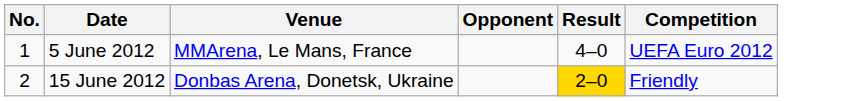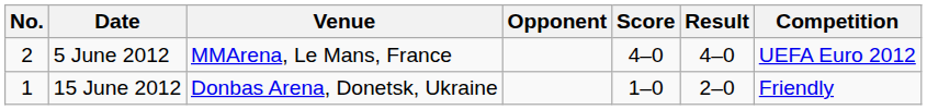+ column: Score | 4–0 | 1–0
5 June 2012 | No.: 1 -> 2
15 June 2012 | No.: 2 -> 1
15 June 2012 | Result: gold background -> no background
